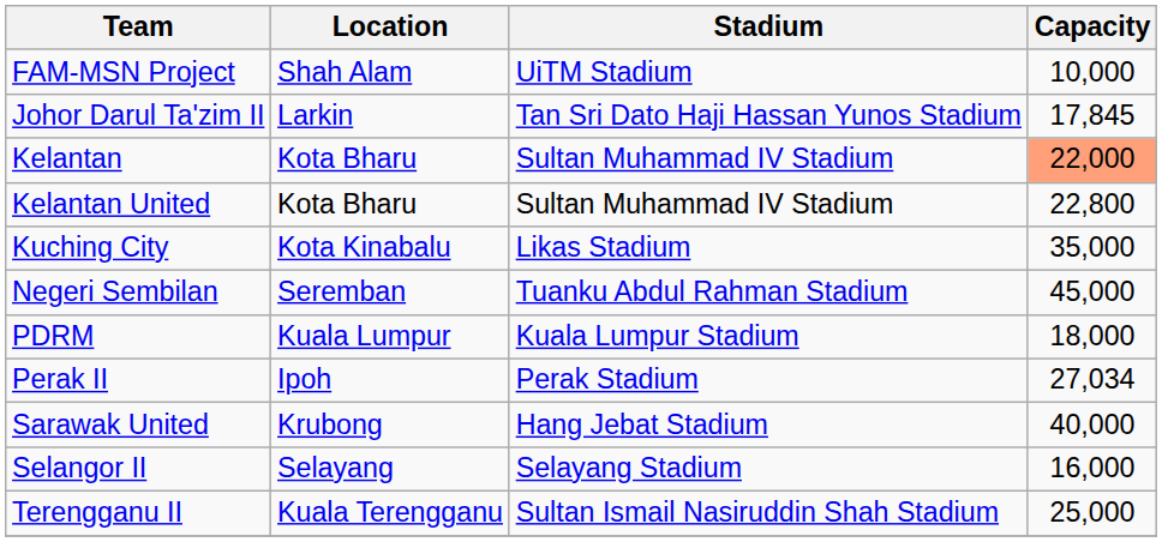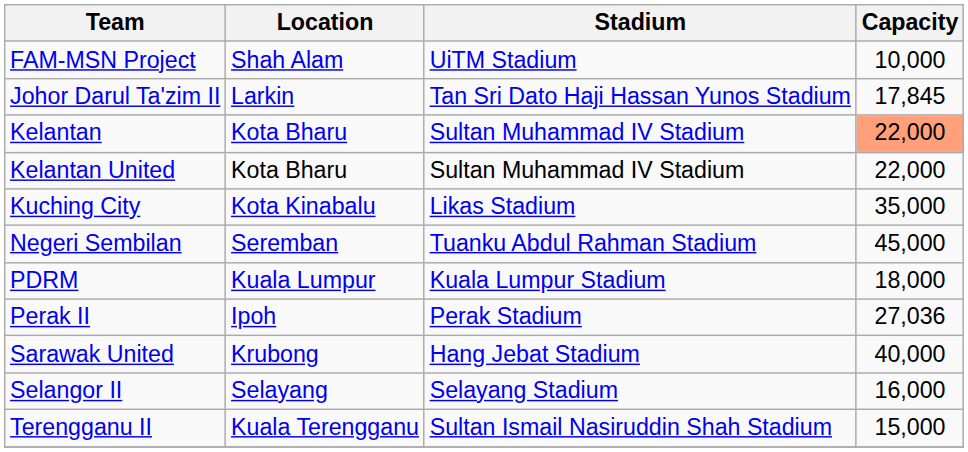Kelantan United | Capacity: 22,800 -> 22,000
Perak II | Capacity: 27,034 -> 27,036
Terengganu II | Capacity: 25,000 -> 15,000
